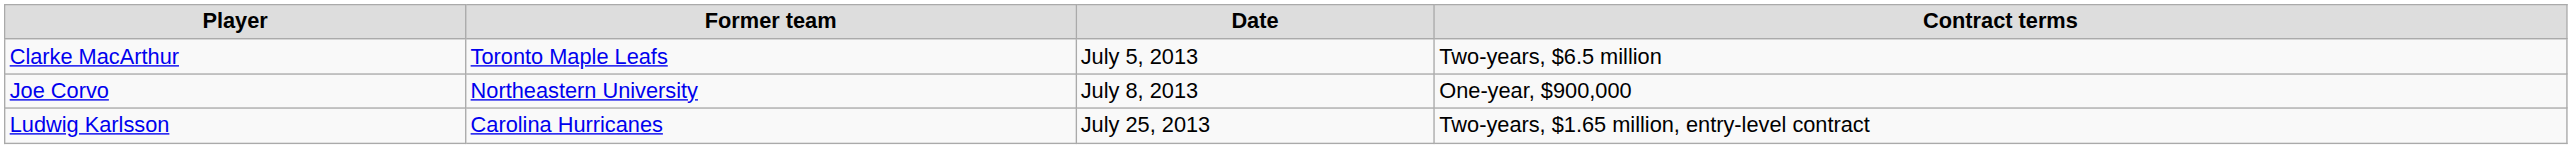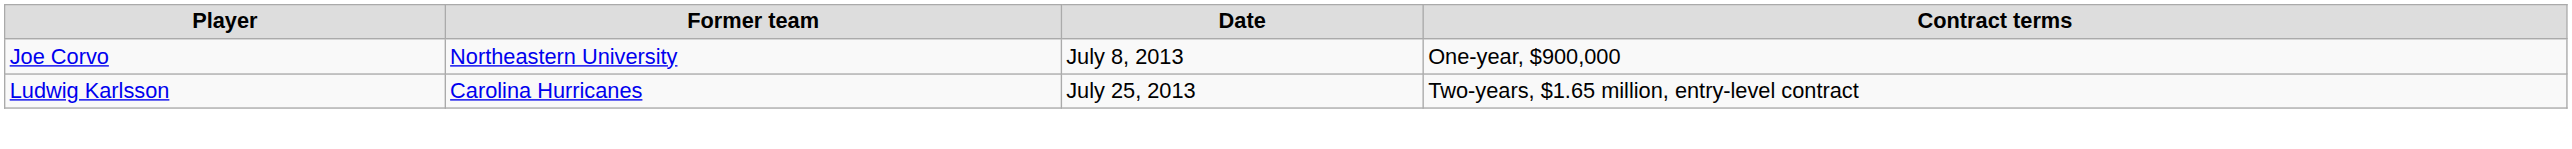- row: Clarke MacArthur | Toronto Maple Leafs | July 5, 2013 | Two-years, $6.5 million
